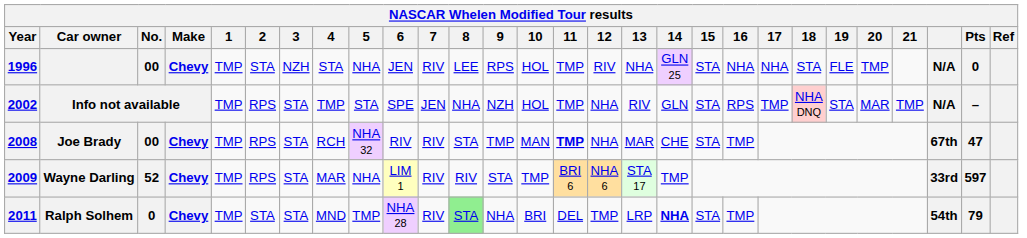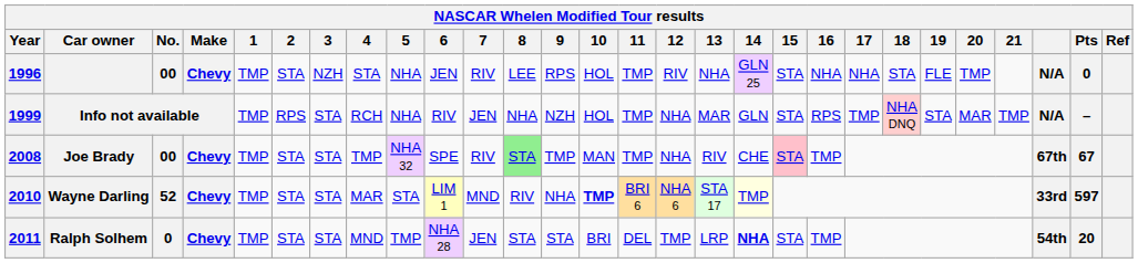Info not available | Year: 2002 -> 1999
Info not available | 4: TMP -> RCH
Info not available | 5: STA -> NHA
Info not available | 6: SPE -> RIV
Info not available | 13: RIV -> MAR
Joe Brady | 2: RPS -> STA
Joe Brady | 4: RCH -> TMP
Joe Brady | 6: RIV -> SPE
Joe Brady | 8: no background -> lightgreen background
Joe Brady | 11: bold -> normal
Joe Brady | 13: MAR -> RIV
Joe Brady | 15: no background -> pink background
Joe Brady | Pts: 47 -> 67
Wayne Darling | Year: 2009 -> 2010
Wayne Darling | 2: RPS -> STA
Wayne Darling | 5: NHA -> STA
Wayne Darling | 7: RIV -> MND
Wayne Darling | 9: STA -> NHA
Wayne Darling | 10: normal -> bold
Wayne Darling | 14: no background -> lightyellow background
Ralph Solhem | 7: RIV -> JEN
Ralph Solhem | 8: lightgreen background -> no background
Ralph Solhem | 9: NHA -> STA
Ralph Solhem | Pts: 79 -> 20
